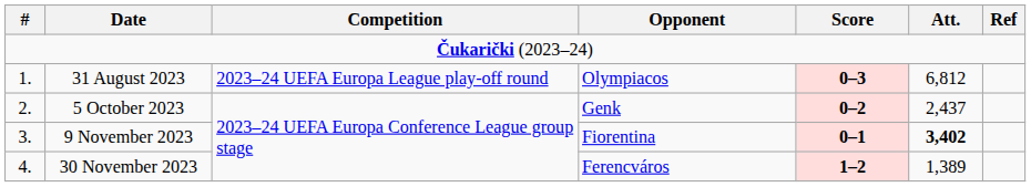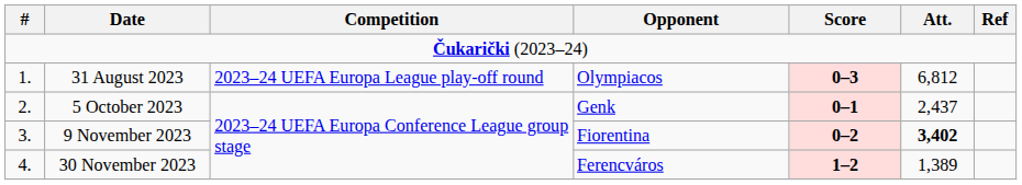5 October 2023 | Score: 0–2 -> 0–1
9 November 2023 | Score: 0–1 -> 0–2
